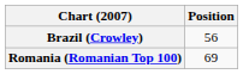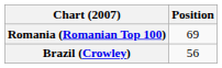rows swapped: Brazil (Crowley) <-> Romania (Romanian Top 100)
